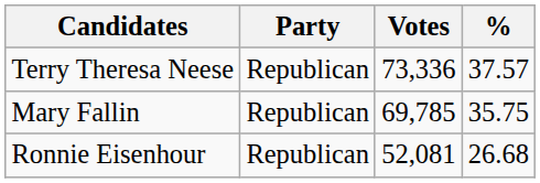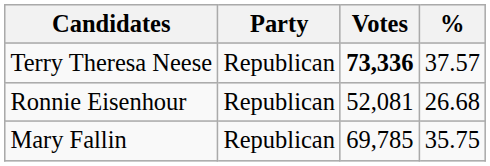Terry Theresa Neese | Votes: normal -> bold
rows swapped: Mary Fallin <-> Ronnie Eisenhour
